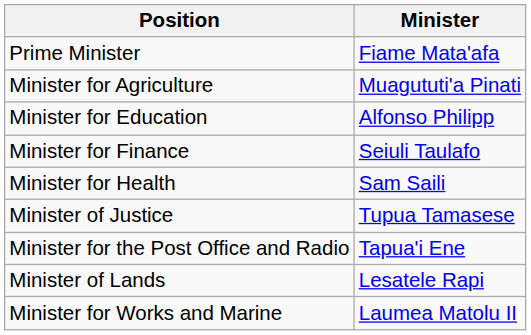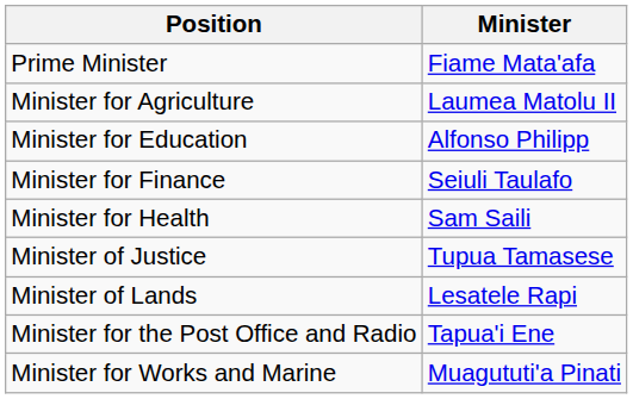Minister for Agriculture | Minister: Muagututi'a Pinati -> Laumea Matolu II
rows swapped: Minister of Lands <-> Minister for the Post Office and Radio
Minister for Works and Marine | Minister: Laumea Matolu II -> Muagututi'a Pinati
